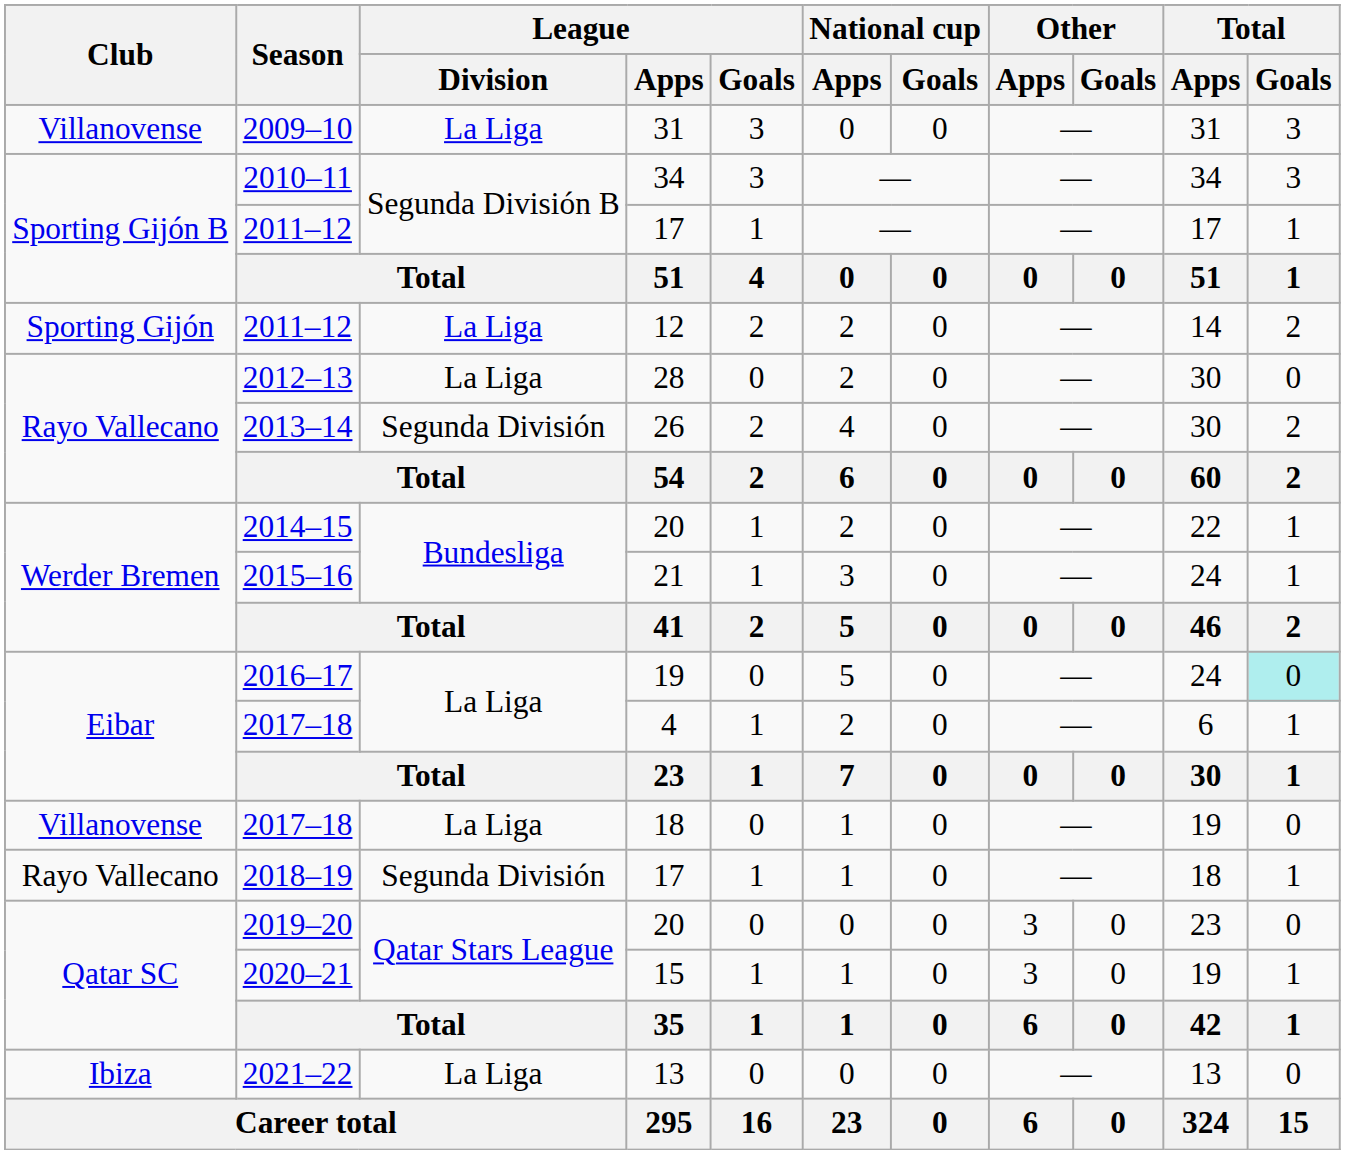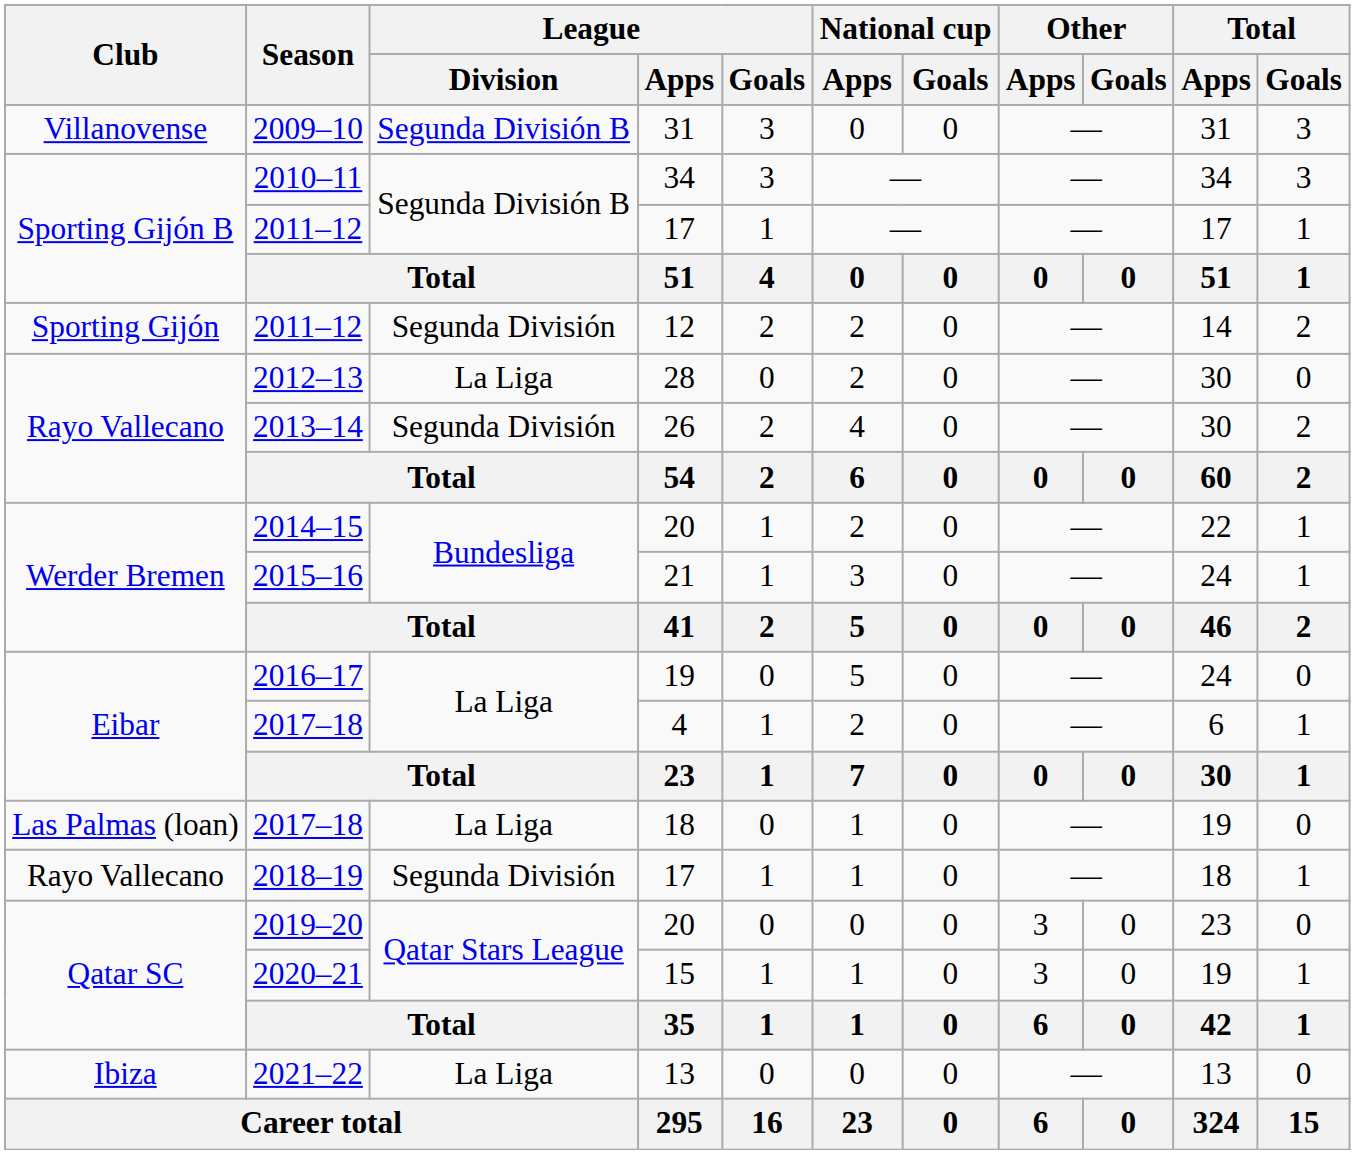2009–10 | League / Division: La Liga -> Segunda División B
2011–12 / 12 | League / Division: La Liga -> Segunda División
2016–17 | Total / Goals: paleturquoise background -> no background
2017–18 / 18 | Club: Villanovense -> Las Palmas (loan)
